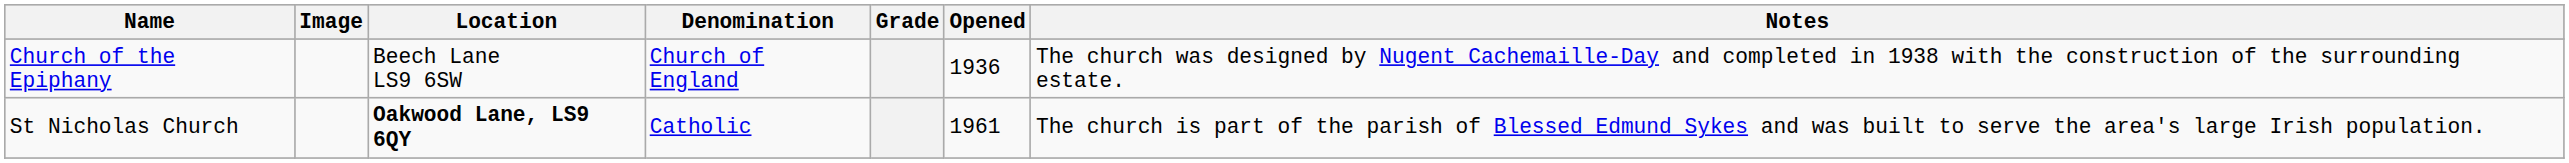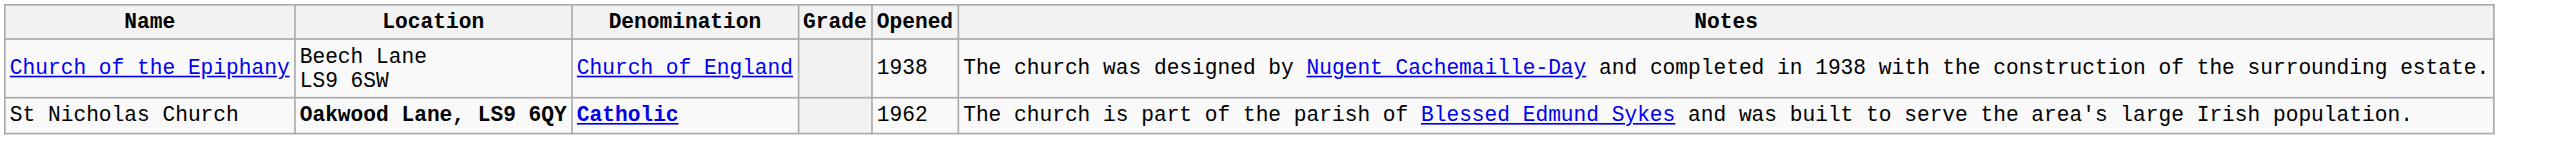- column: Image
Church of the Epiphany | Opened: 1936 -> 1938
St Nicholas Church | Denomination: normal -> bold
St Nicholas Church | Opened: 1961 -> 1962
